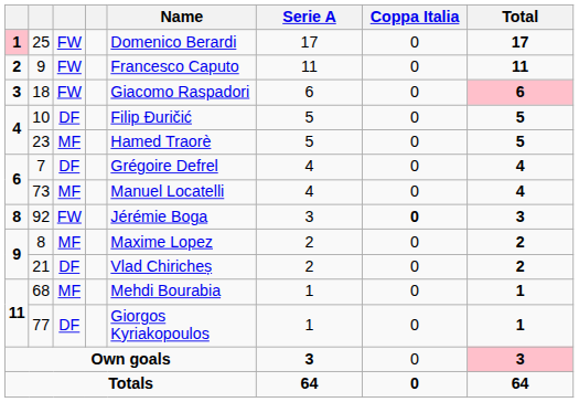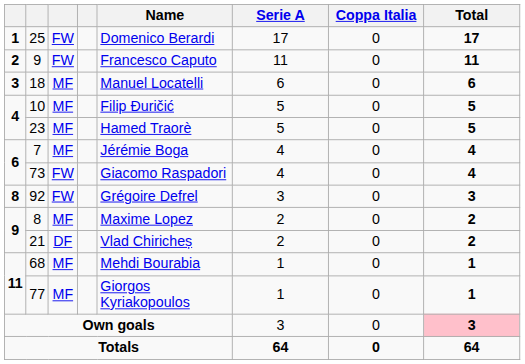25 | column 1: pink background -> no background
18 | column 3: FW -> MF
18 | Name: Giacomo Raspadori -> Manuel Locatelli
18 | Total: pink background -> no background
10 | column 3: DF -> MF
7 | column 3: DF -> MF
7 | Name: Grégoire Defrel -> Jérémie Boga
73 | column 3: MF -> FW
73 | Name: Manuel Locatelli -> Giacomo Raspadori
92 | Name: Jérémie Boga -> Grégoire Defrel
92 | Coppa Italia: bold -> normal
77 | column 3: DF -> MF
Own goals | Serie A: bold -> normal
